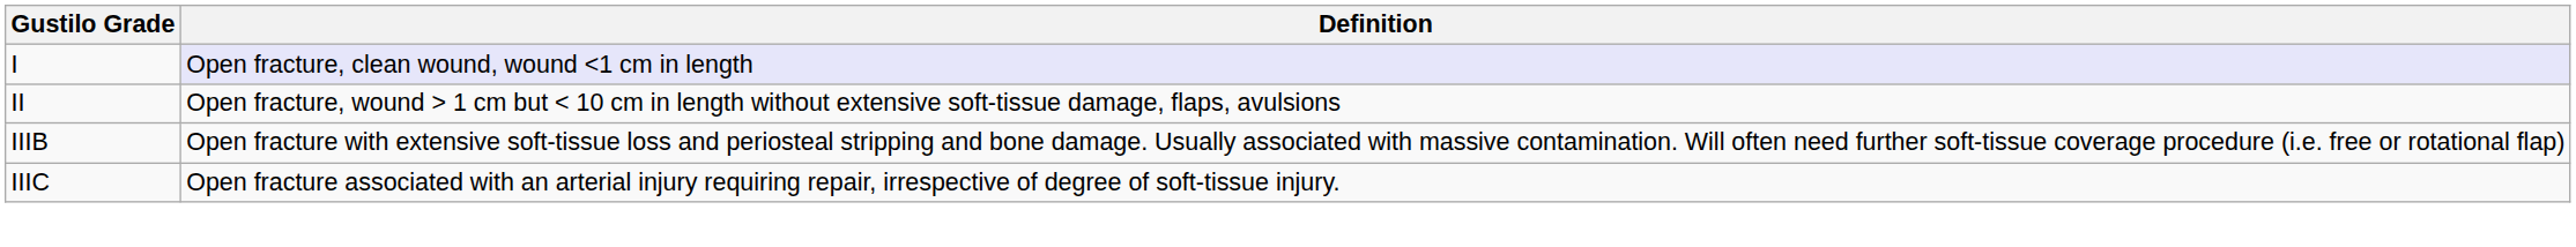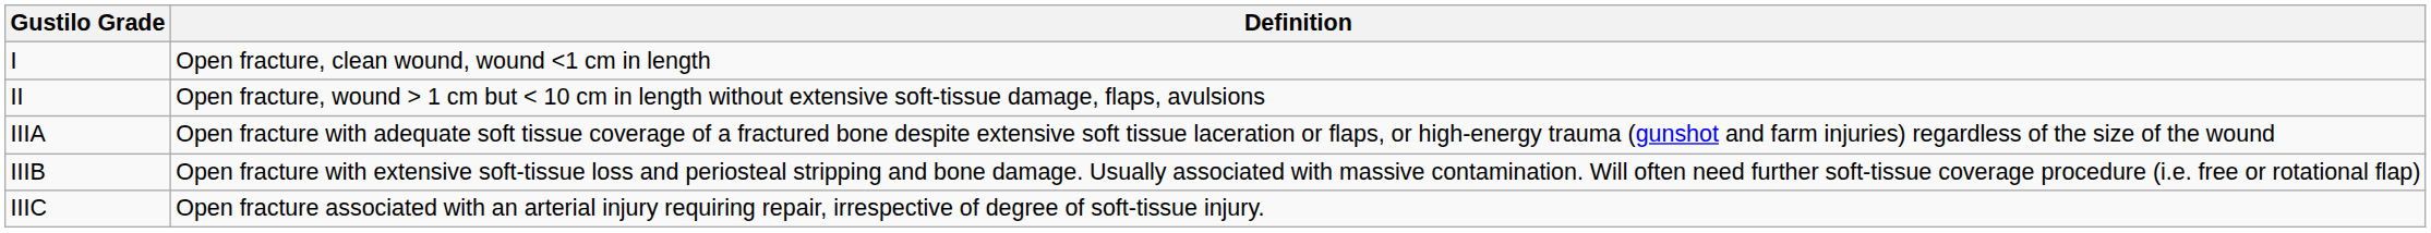I | Definition: lavender background -> no background
+ row: IIIA | Open fracture with adequate soft tissue coverage of a fractured bone despite extensive soft tissue laceration or flaps, or high-energy trauma (gunshot and farm injuries) regardless of the size of the wound
